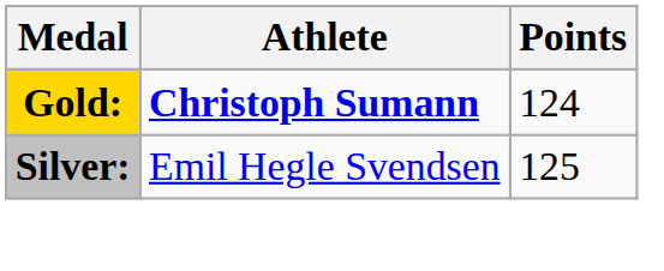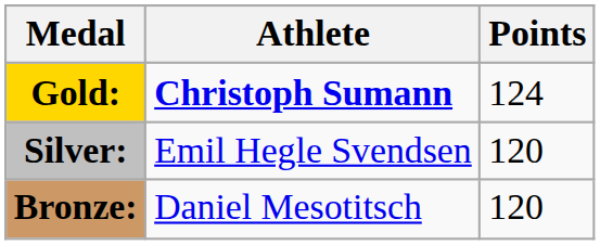Silver: | Points: 125 -> 120
+ row: Bronze: | Daniel Mesotitsch | 120
